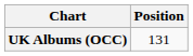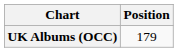UK Albums (OCC) | Position: 131 -> 179
